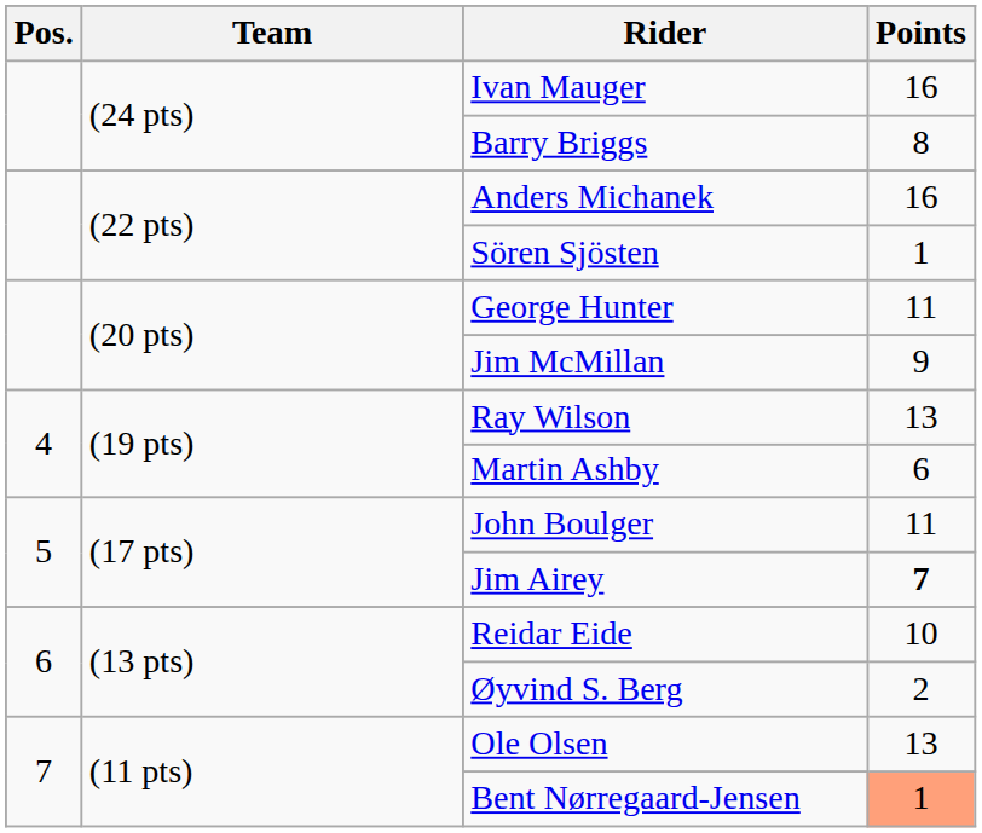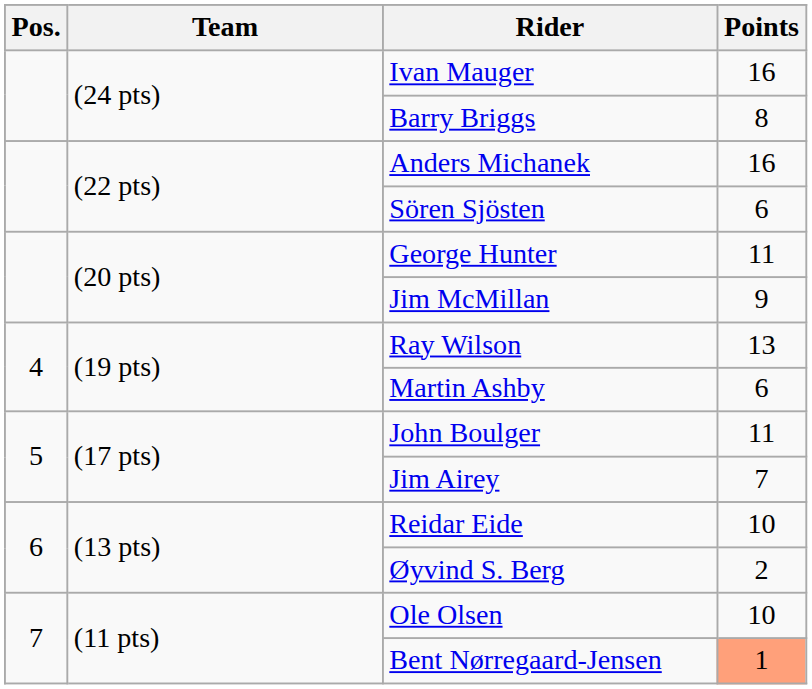Sören Sjösten | Points: 1 -> 6
Jim Airey | Points: bold -> normal
Ole Olsen | Points: 13 -> 10
